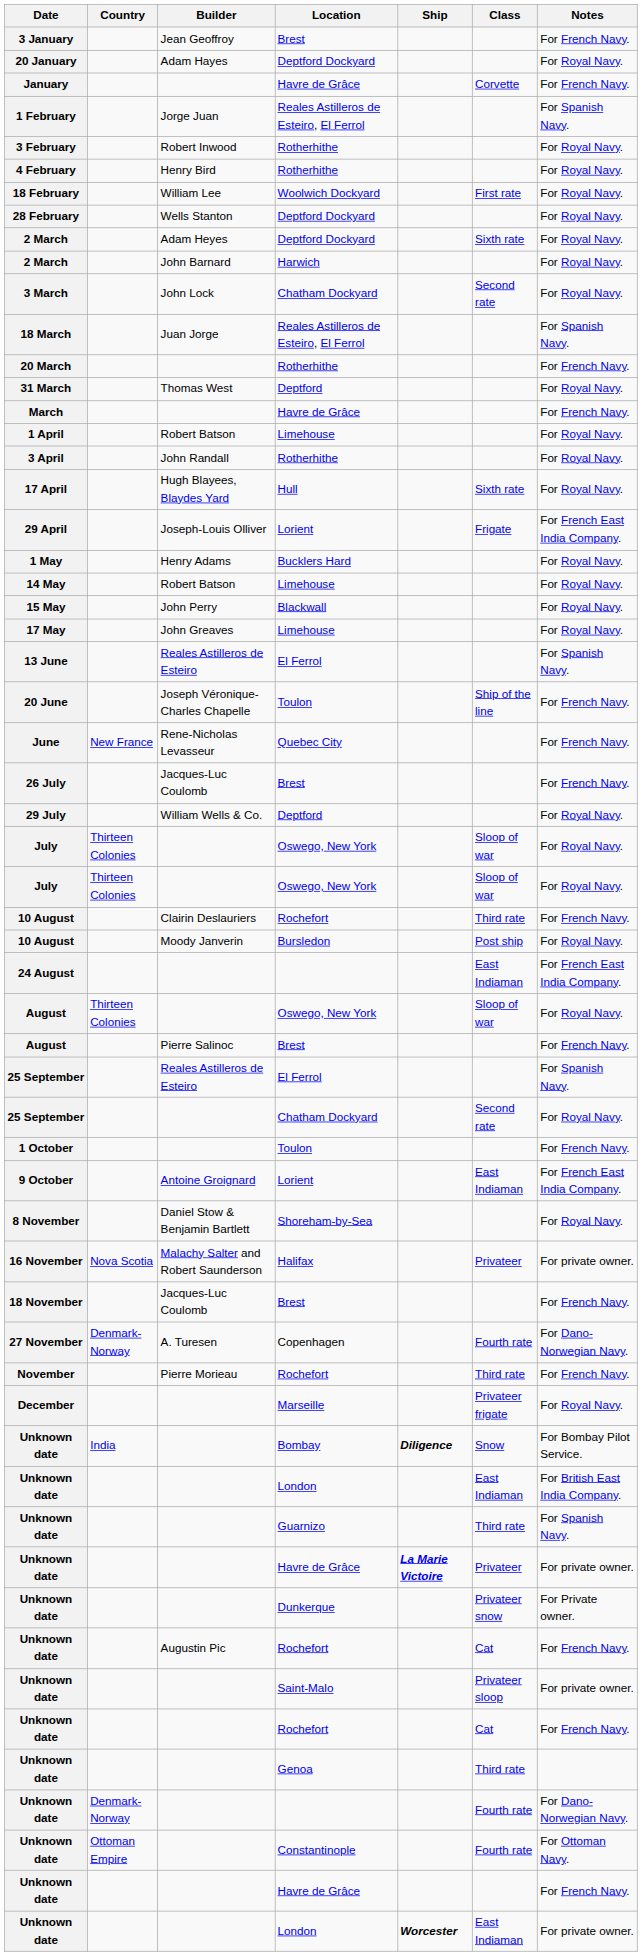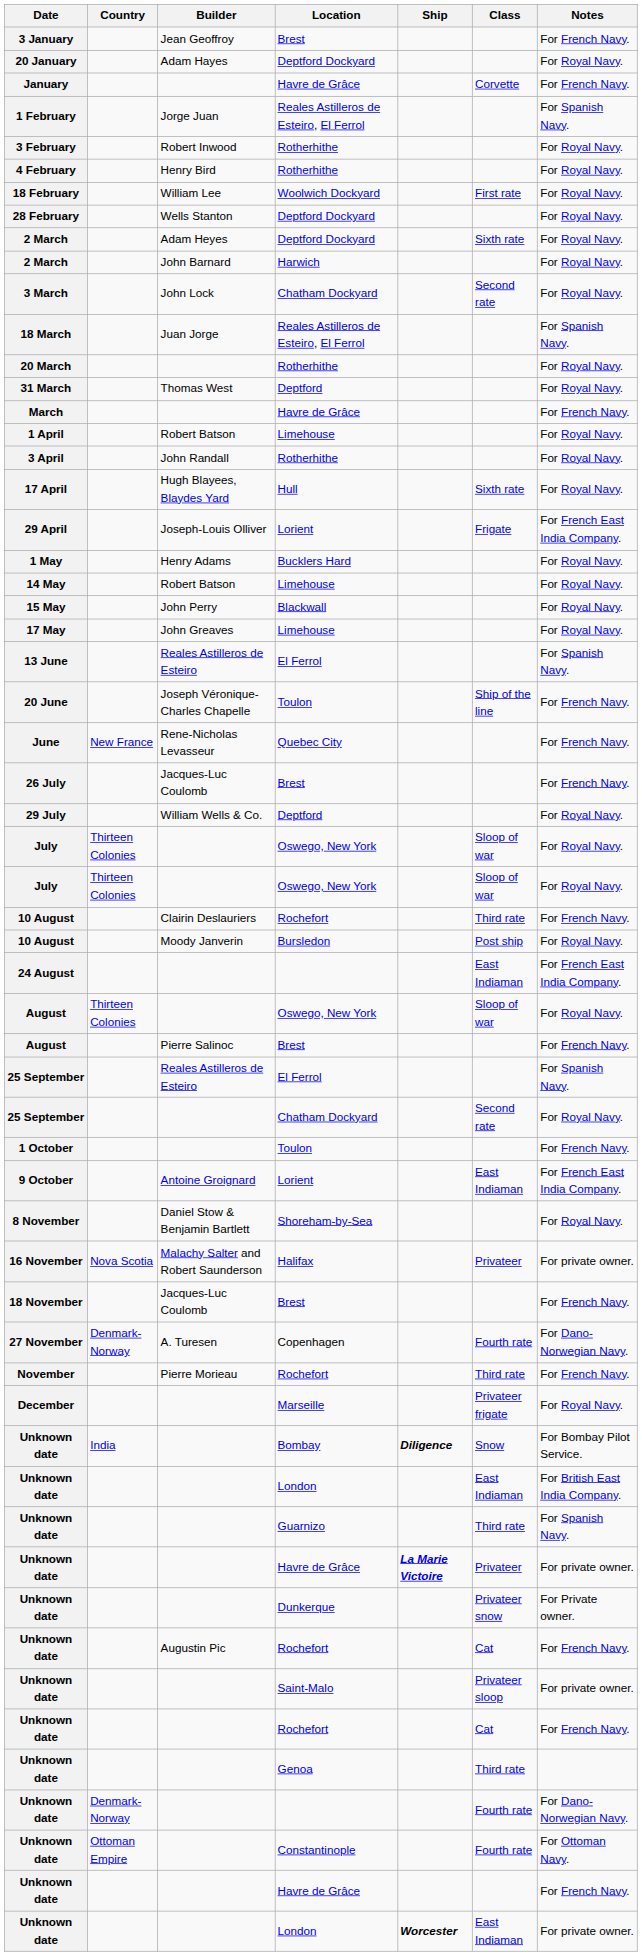20 March | Notes: For French Navy. -> For Royal Navy.
